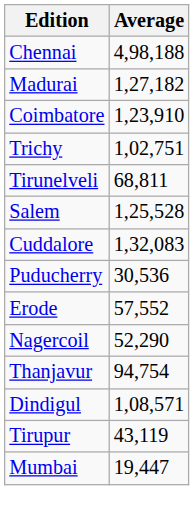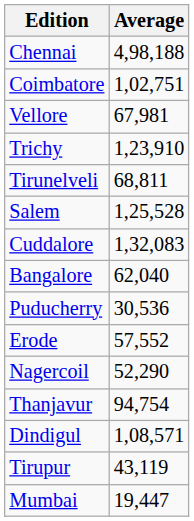- row: Madurai | 1,27,182
Coimbatore | Average: 1,23,910 -> 1,02,751
+ row: Vellore | 67,981
Trichy | Average: 1,02,751 -> 1,23,910
+ row: Bangalore | 62,040
